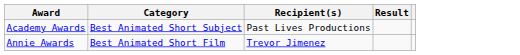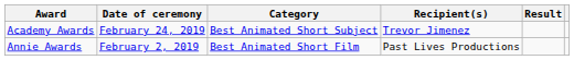+ column: Date of ceremony | February 24, 2019 | February 2, 2019
Academy Awards | Recipient(s): Past Lives Productions -> Trevor Jimenez
Annie Awards | Recipient(s): Trevor Jimenez -> Past Lives Productions
